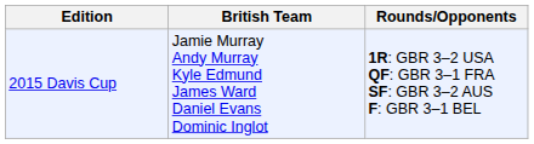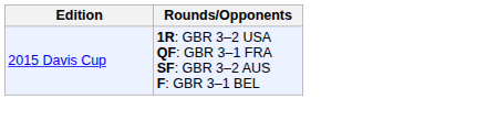- column: British Team | Jamie Murray Andy Murray Kyle Edmund James Ward Daniel Evans Dominic Inglot
